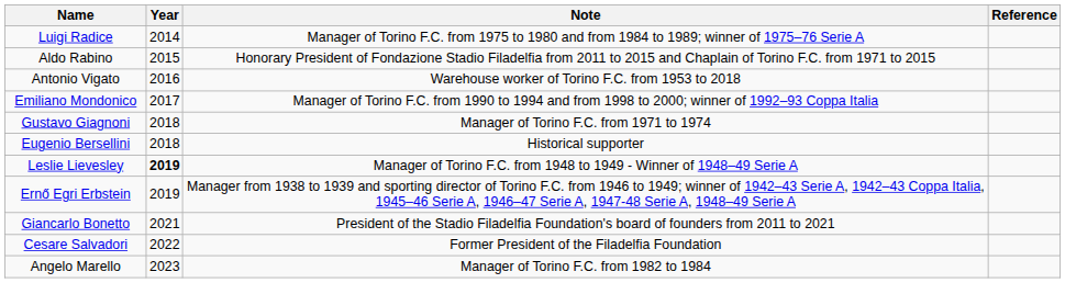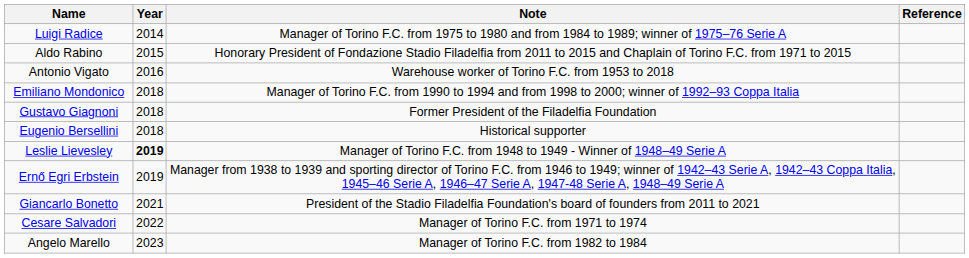Emiliano Mondonico | Year: 2017 -> 2018
Gustavo Giagnoni | Note: Manager of Torino F.C. from 1971 to 1974 -> Former President of the Filadelfia Foundation
Cesare Salvadori | Note: Former President of the Filadelfia Foundation -> Manager of Torino F.C. from 1971 to 1974
